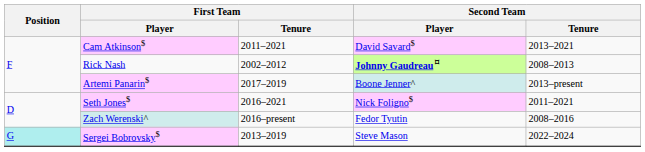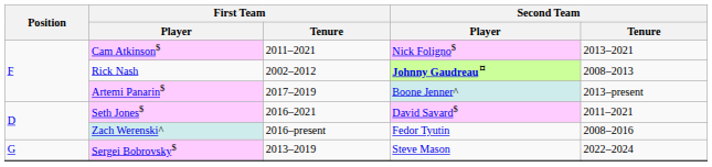Cam Atkinson$ | Second Team / Player: David Savard$ -> Nick Foligno$
Seth Jones$ | Second Team / Player: Nick Foligno$ -> David Savard$
Sergei Bobrovsky$ | Position: paleturquoise background -> no background
